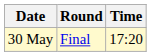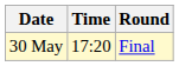columns swapped: Time <-> Round
